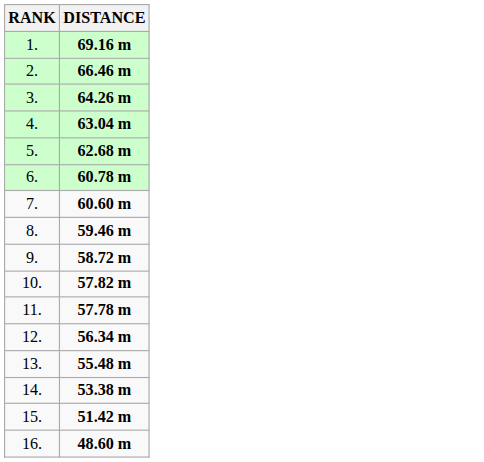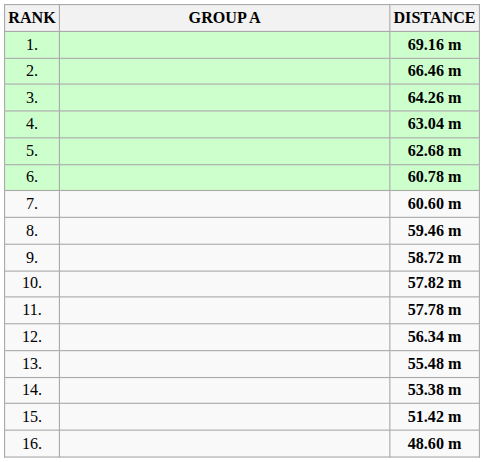+ column: GROUP A
